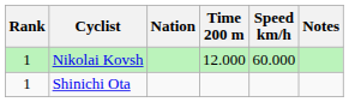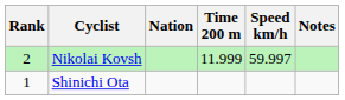Nikolai Kovsh | Rank: 1 -> 2
Nikolai Kovsh | Time 200 m: 12.000 -> 11.999
Nikolai Kovsh | Speed km/h: 60.000 -> 59.997
